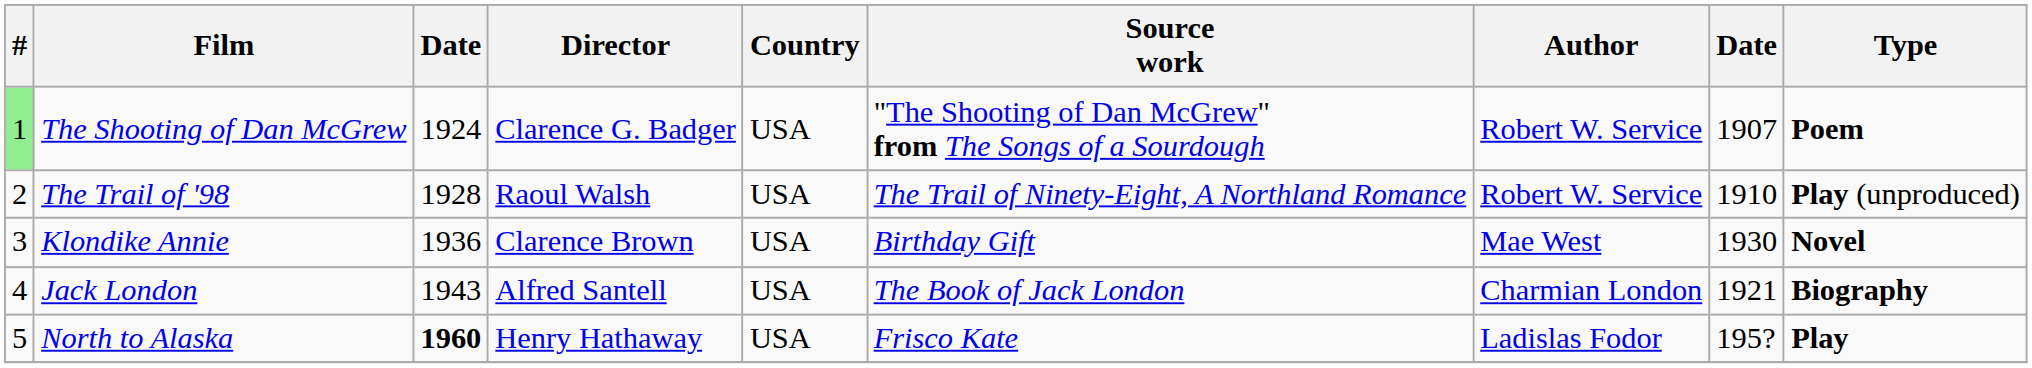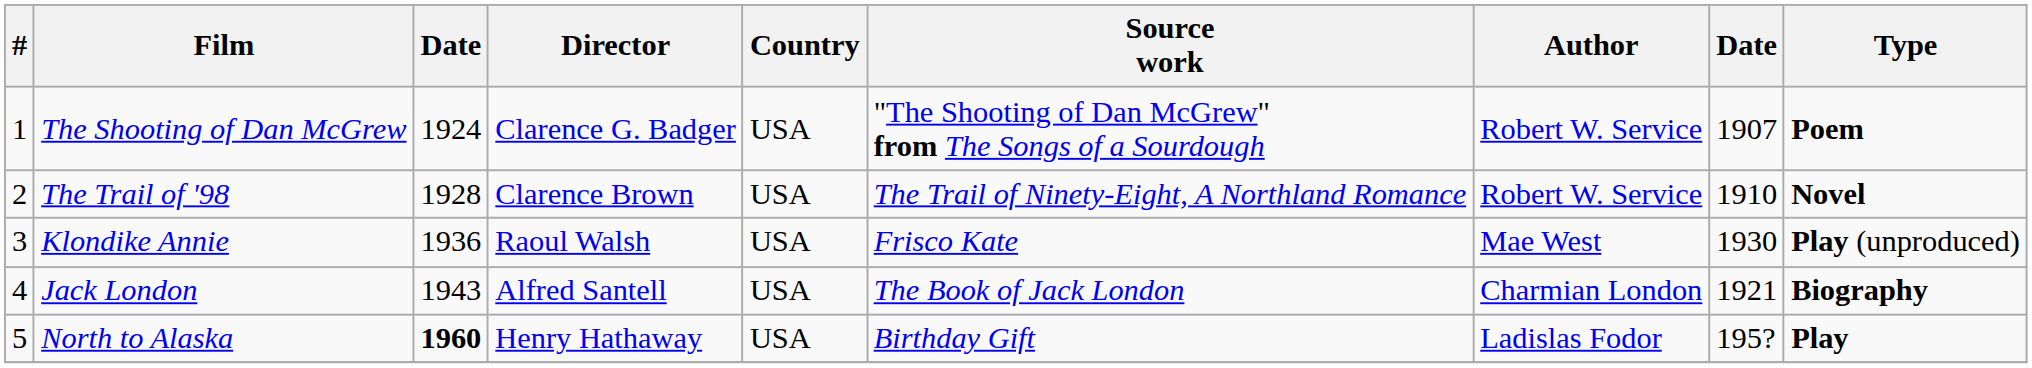The Shooting of Dan McGrew | #: lightgreen background -> no background
The Trail of '98 | Director: Raoul Walsh -> Clarence Brown
The Trail of '98 | Type: Play (unproduced) -> Novel
Klondike Annie | Director: Clarence Brown -> Raoul Walsh
Klondike Annie | Source work: Birthday Gift -> Frisco Kate
Klondike Annie | Type: Novel -> Play (unproduced)
North to Alaska | Source work: Frisco Kate -> Birthday Gift
